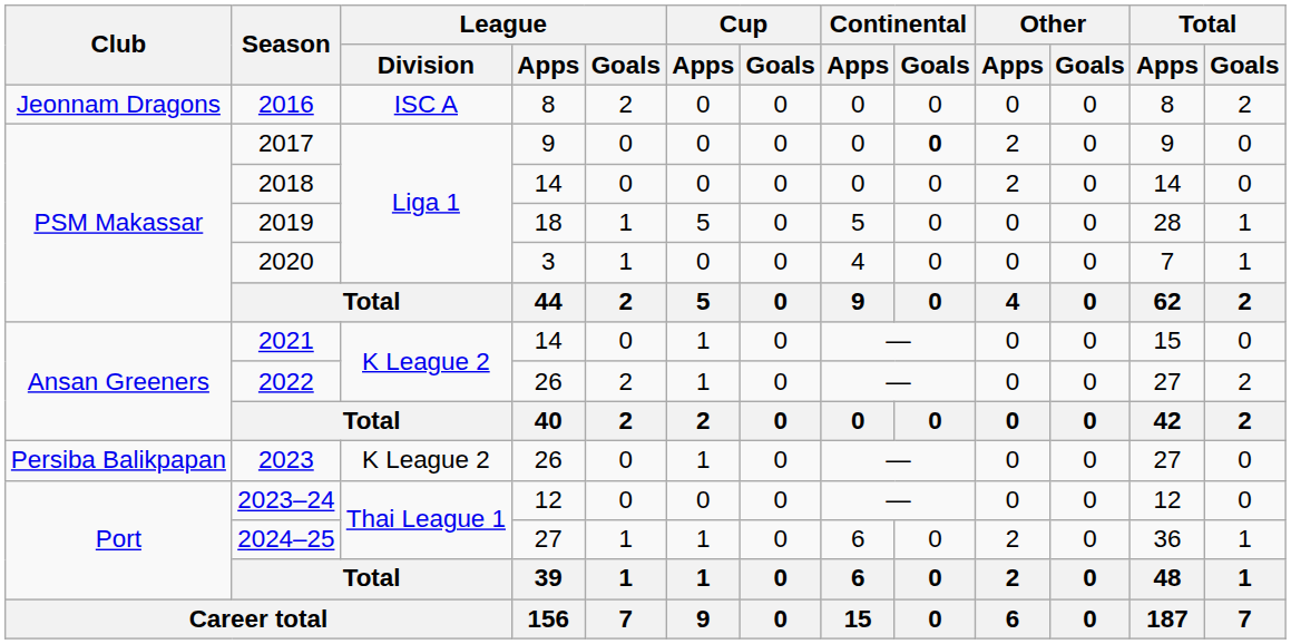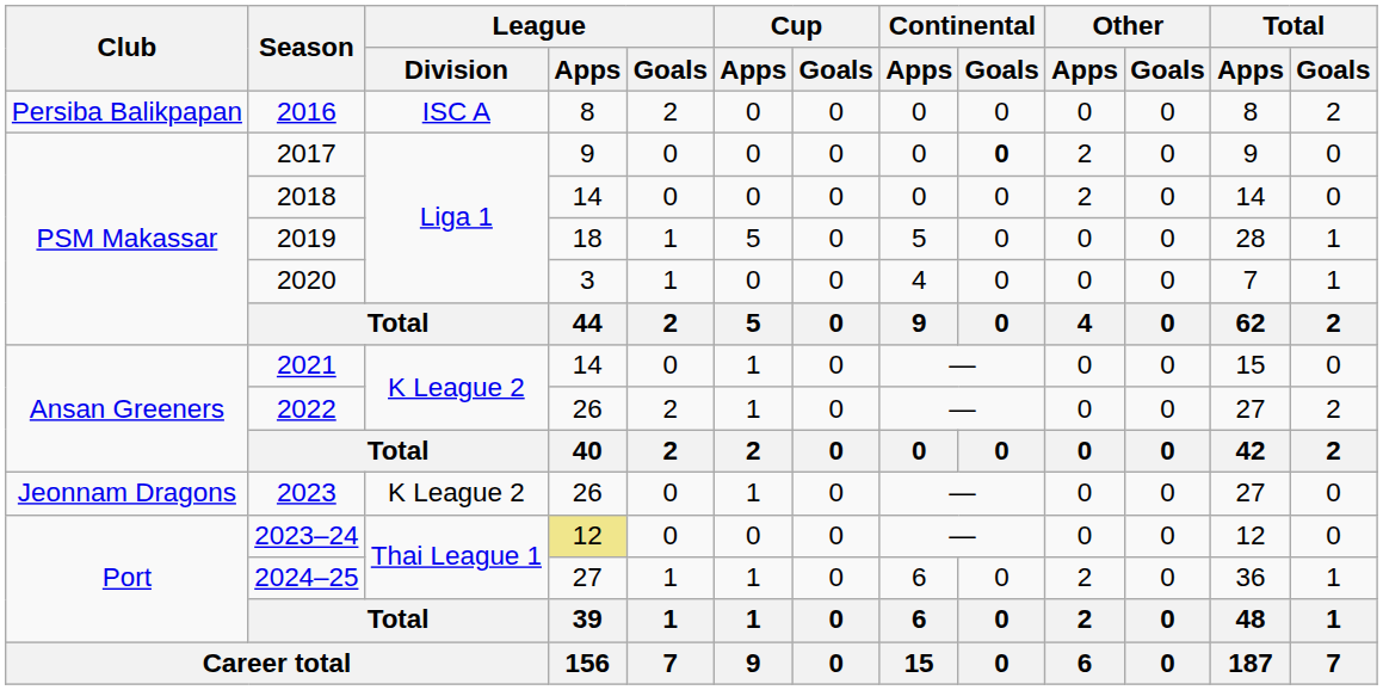2016 | Club: Jeonnam Dragons -> Persiba Balikpapan
2023 | Club: Persiba Balikpapan -> Jeonnam Dragons
2023–24 | League / Apps: no background -> khaki background
